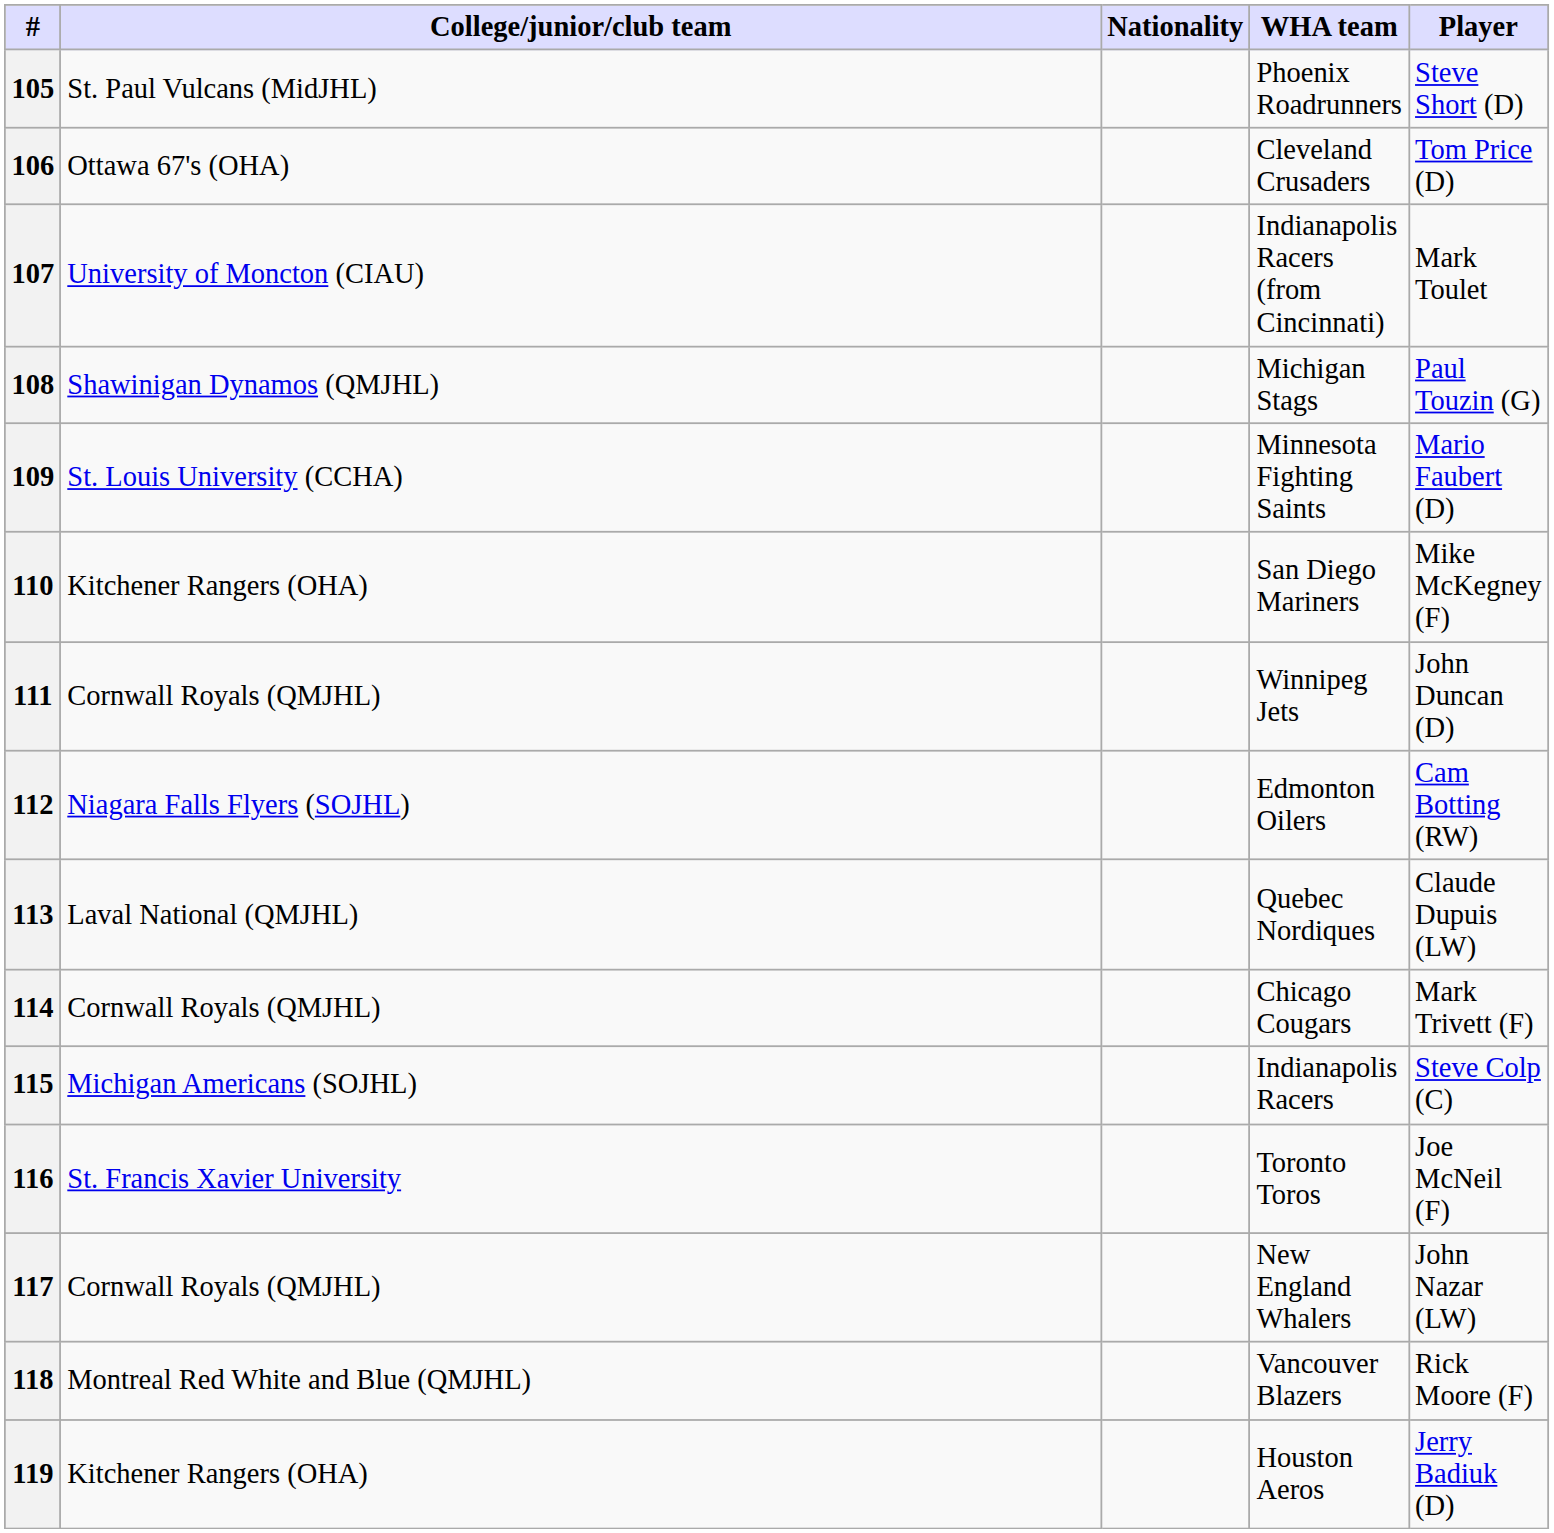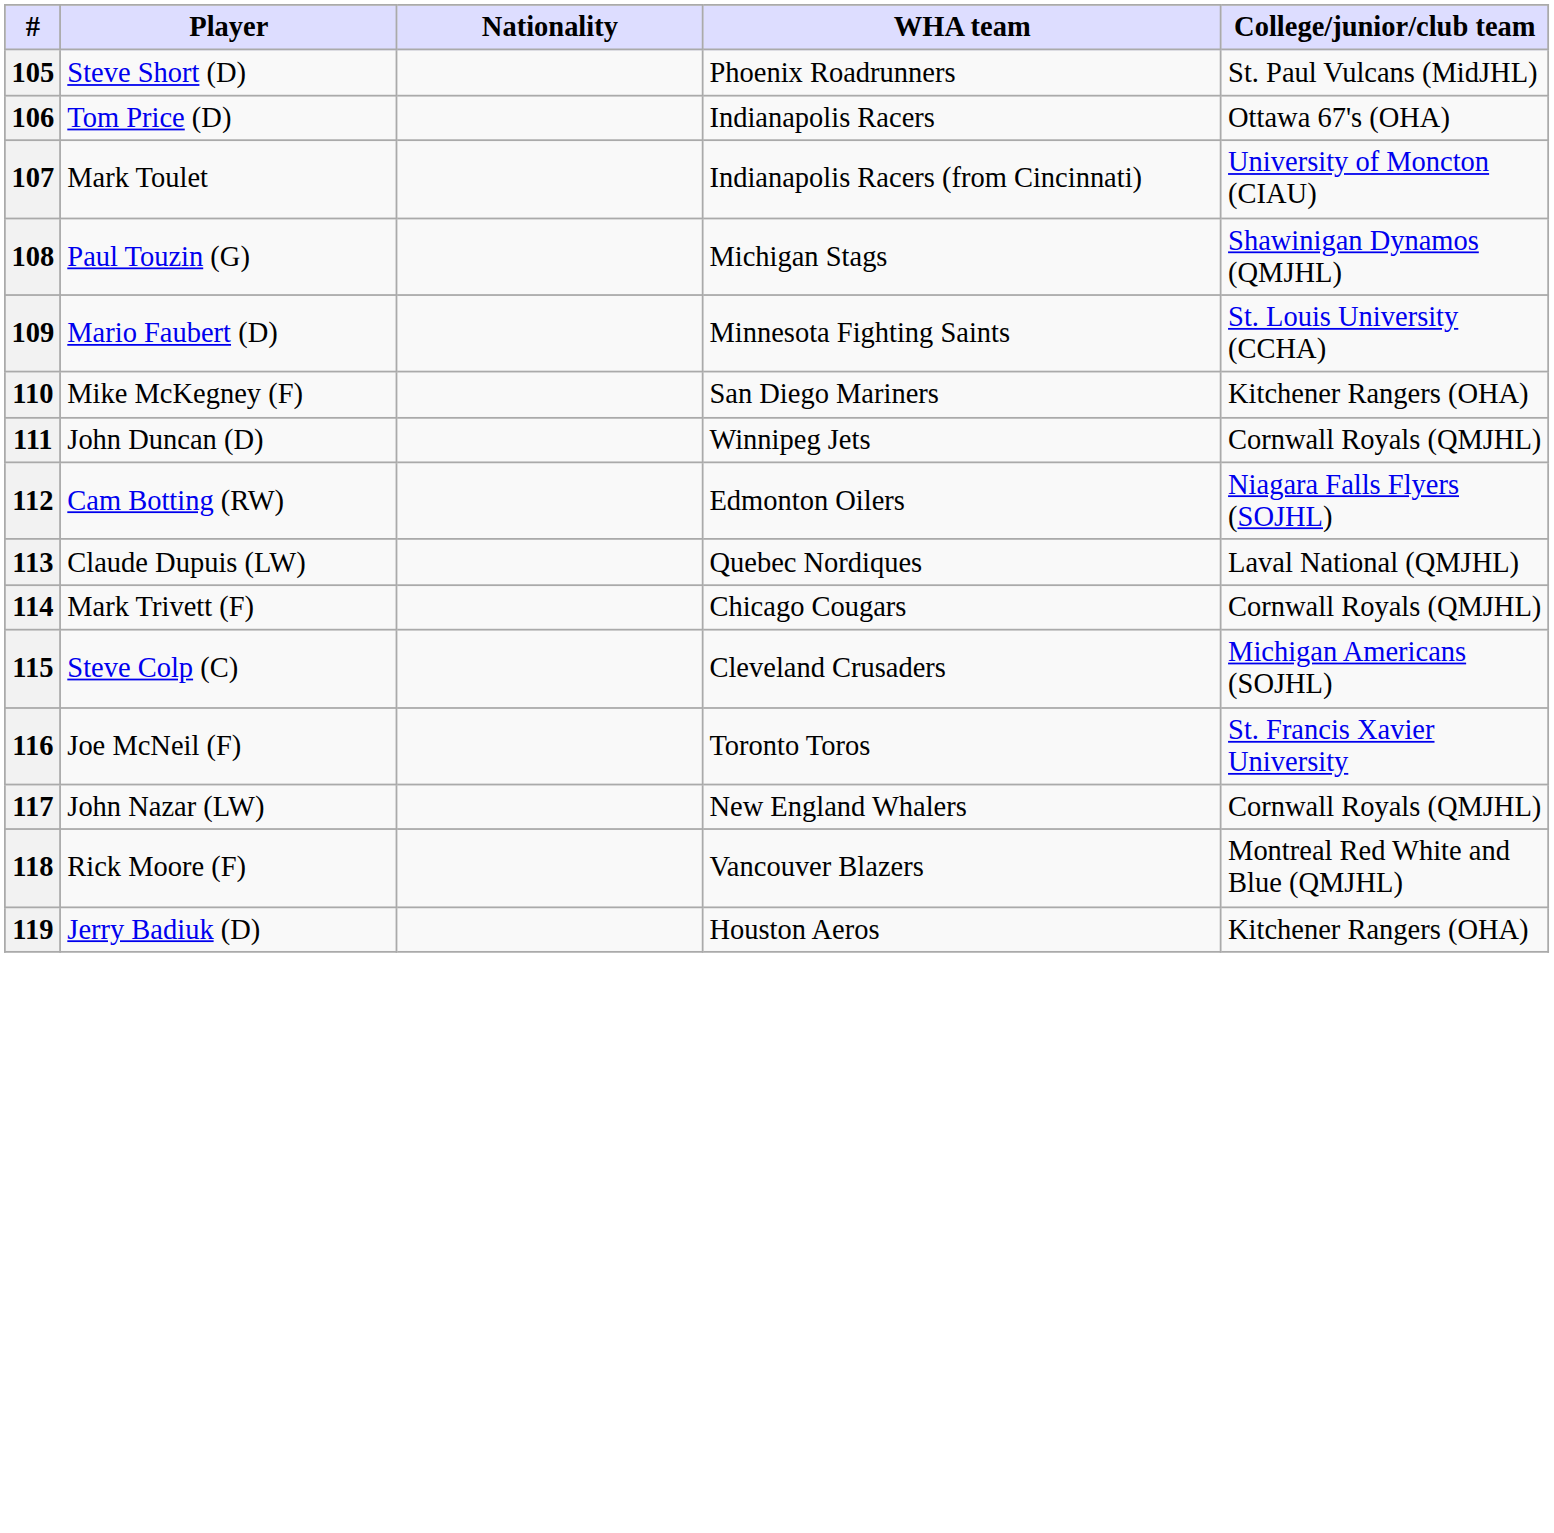columns swapped: Player <-> College/junior/club team
106 | WHA team: Cleveland Crusaders -> Indianapolis Racers
115 | WHA team: Indianapolis Racers -> Cleveland Crusaders
